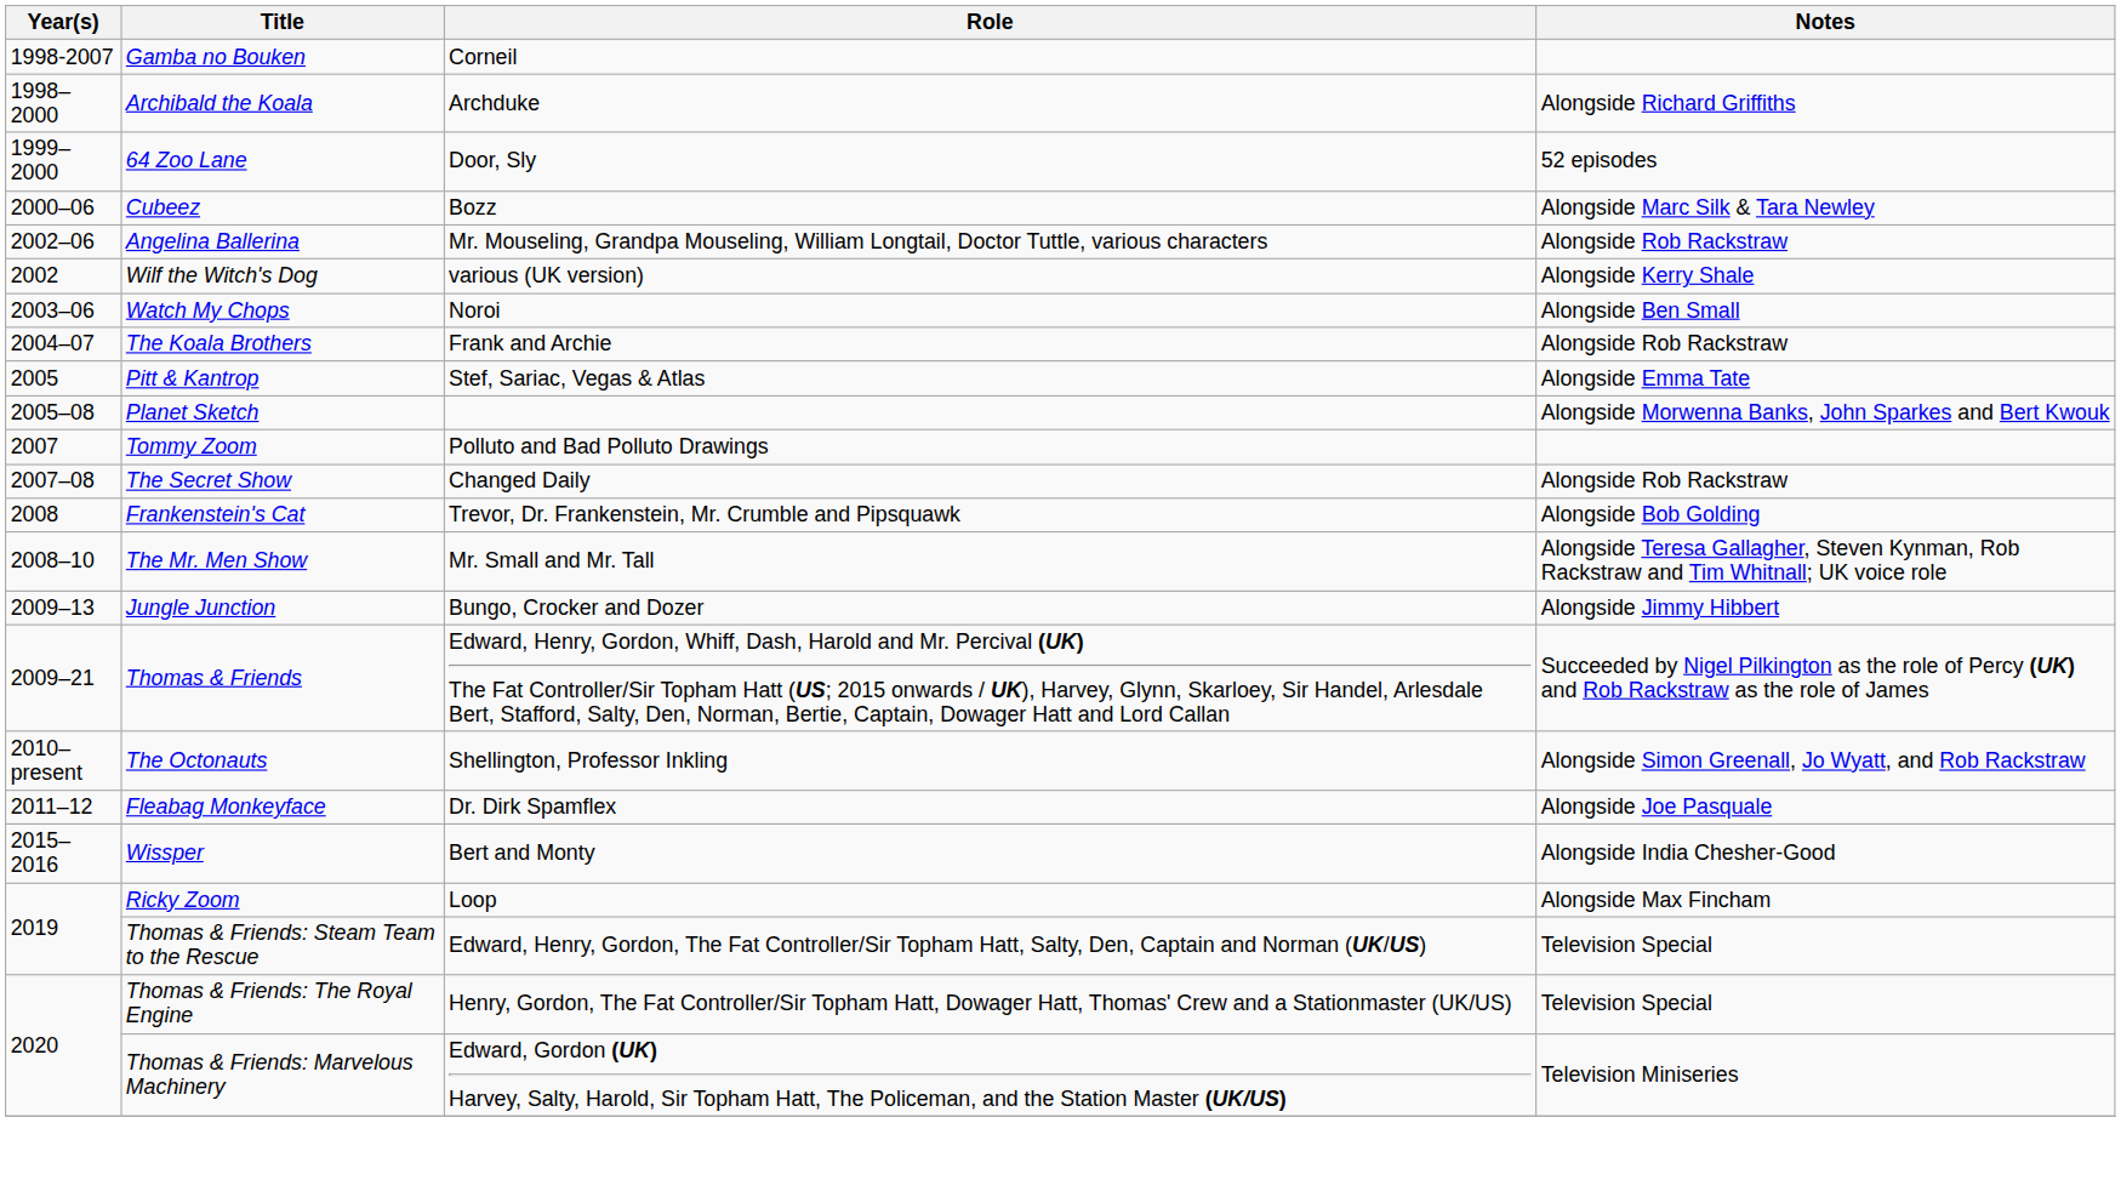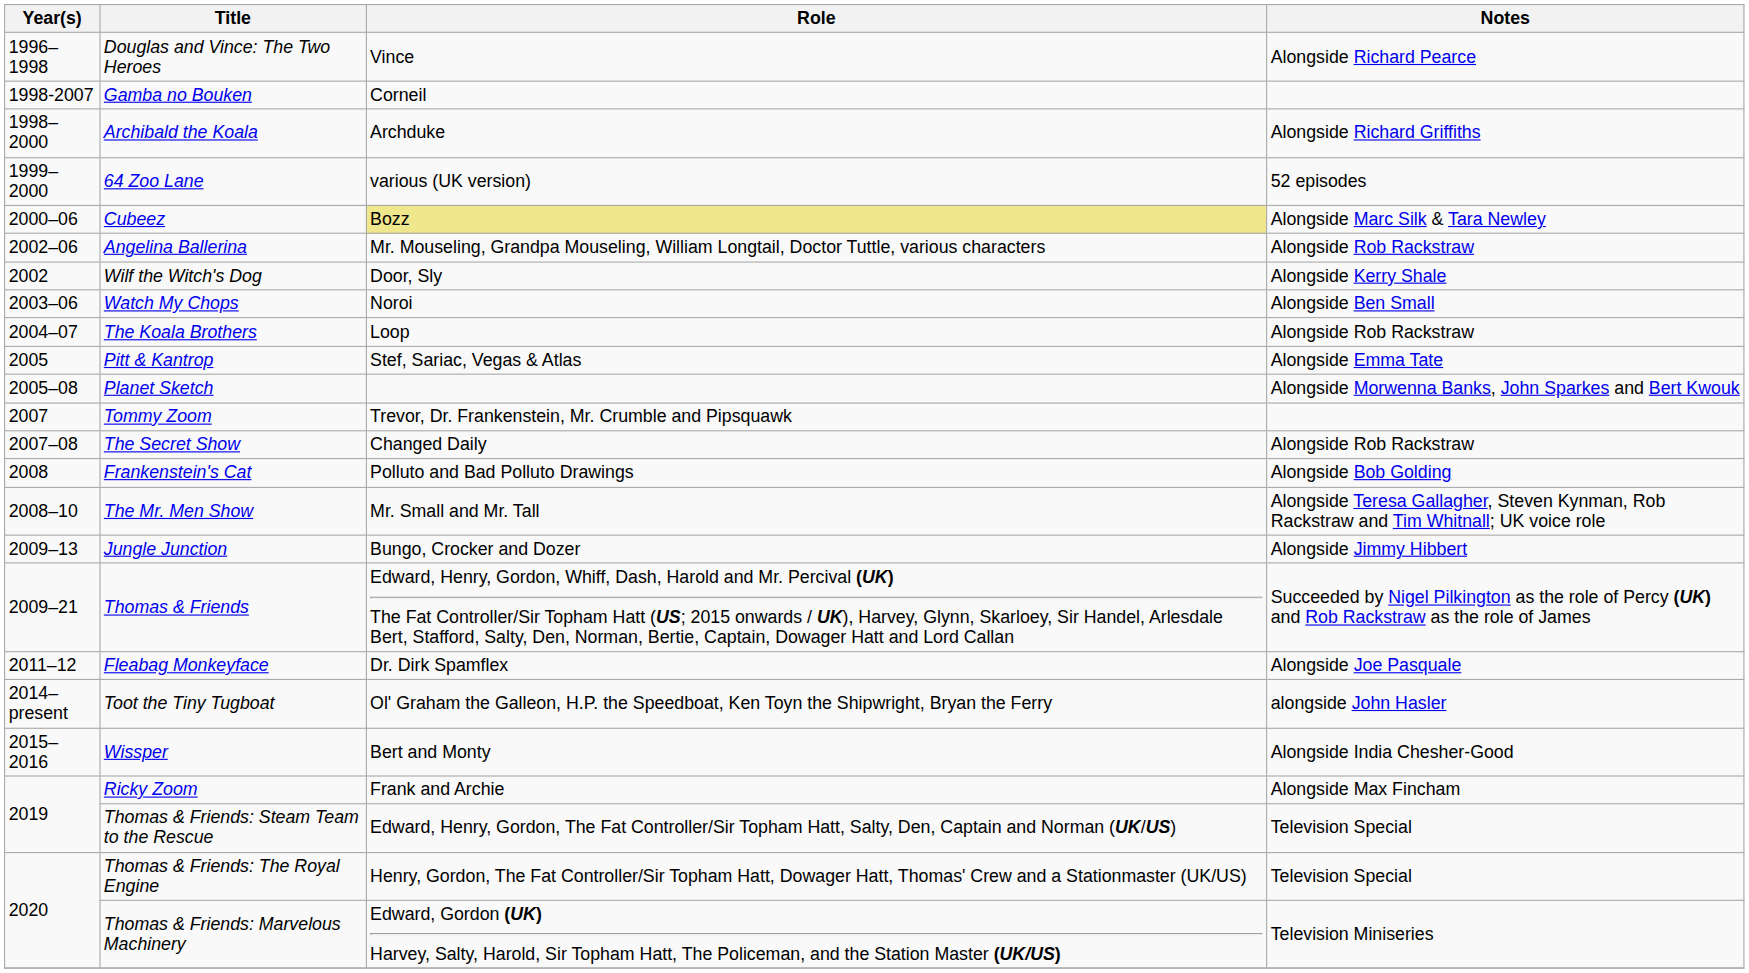+ row: 1996–1998 | Douglas and Vince: The Two Heroes | Vince | Alongside Richard Pearce
64 Zoo Lane | Role: Door, Sly -> various (UK version)
Cubeez | Role: no background -> khaki background
Wilf the Witch's Dog | Role: various (UK version) -> Door, Sly
The Koala Brothers | Role: Frank and Archie -> Loop
Tommy Zoom | Role: Polluto and Bad Polluto Drawings -> Trevor, Dr. Frankenstein, Mr. Crumble and Pipsquawk
Frankenstein's Cat | Role: Trevor, Dr. Frankenstein, Mr. Crumble and Pipsquawk -> Polluto and Bad Polluto Drawings
- row: 2010–present | The Octonauts | Shellington, Professor Inkling | Alongside Simon Greenall, Jo Wyatt, and Rob Rackstraw
+ row: 2014–present | Toot the Tiny Tugboat | Ol' Graham the Galleon, H.P. the Speedboat, Ken Toyn the Shipwright, Bryan the Ferry | alongside John Hasler
Ricky Zoom | Role: Loop -> Frank and Archie
